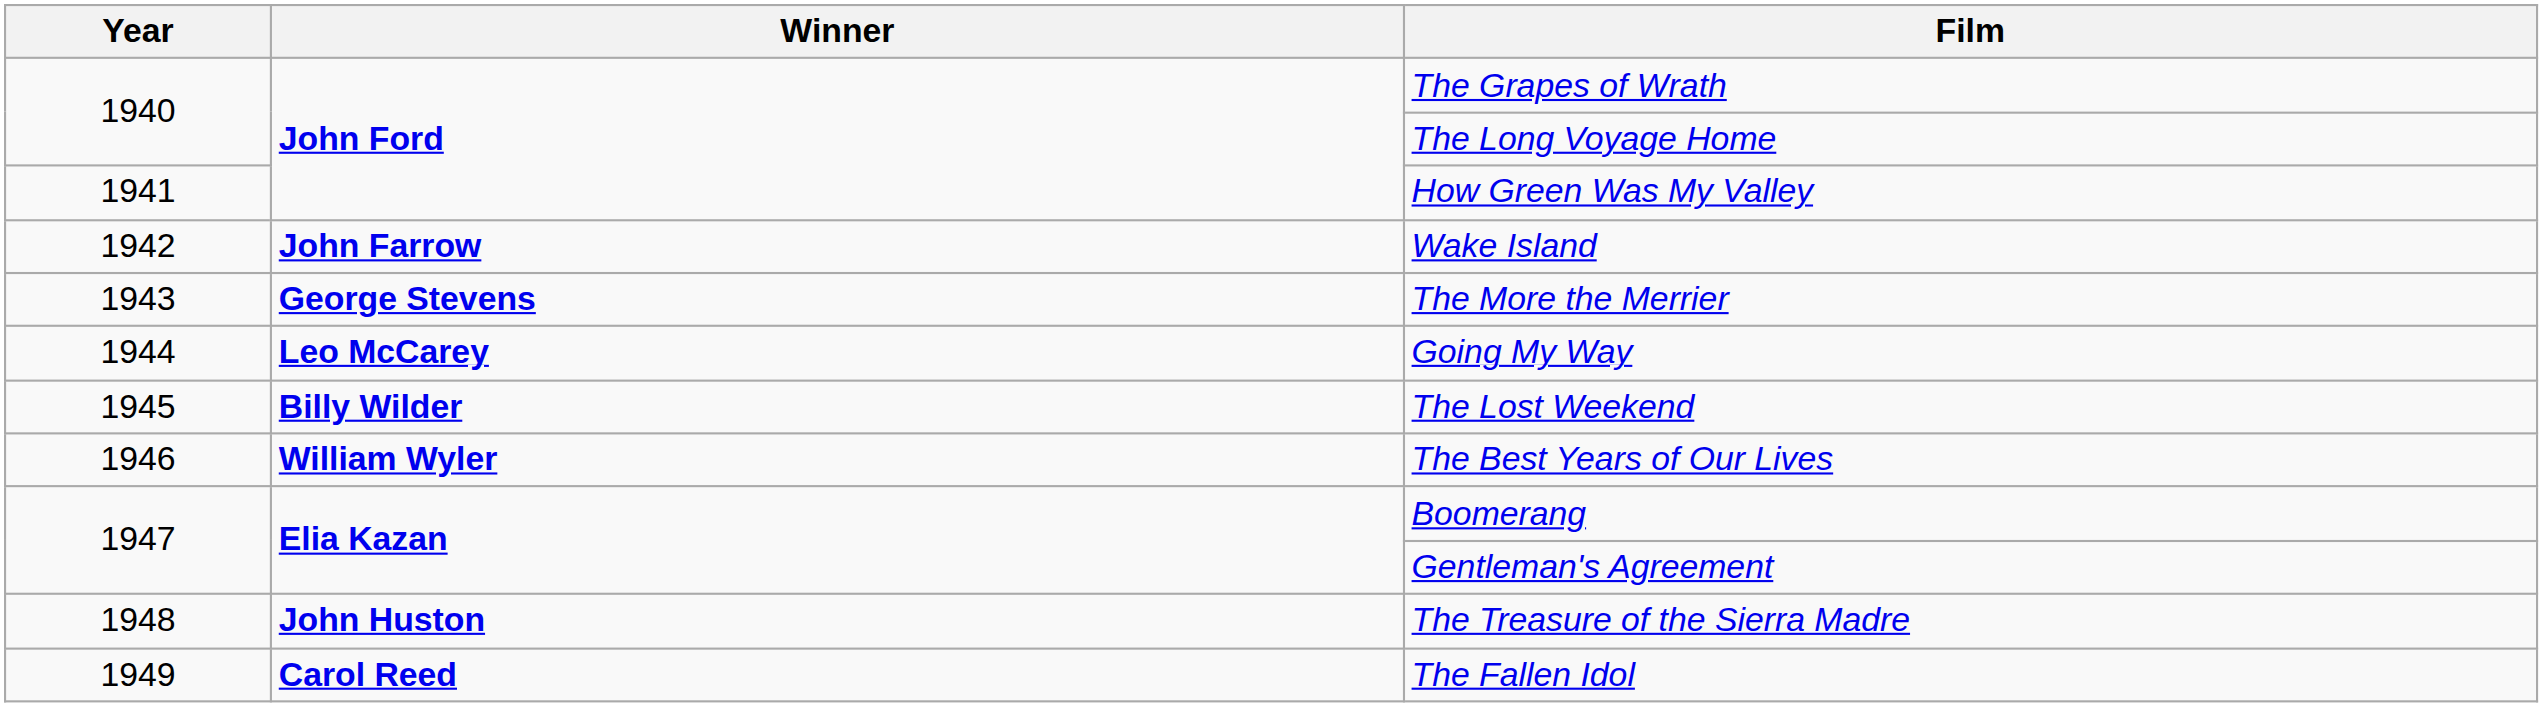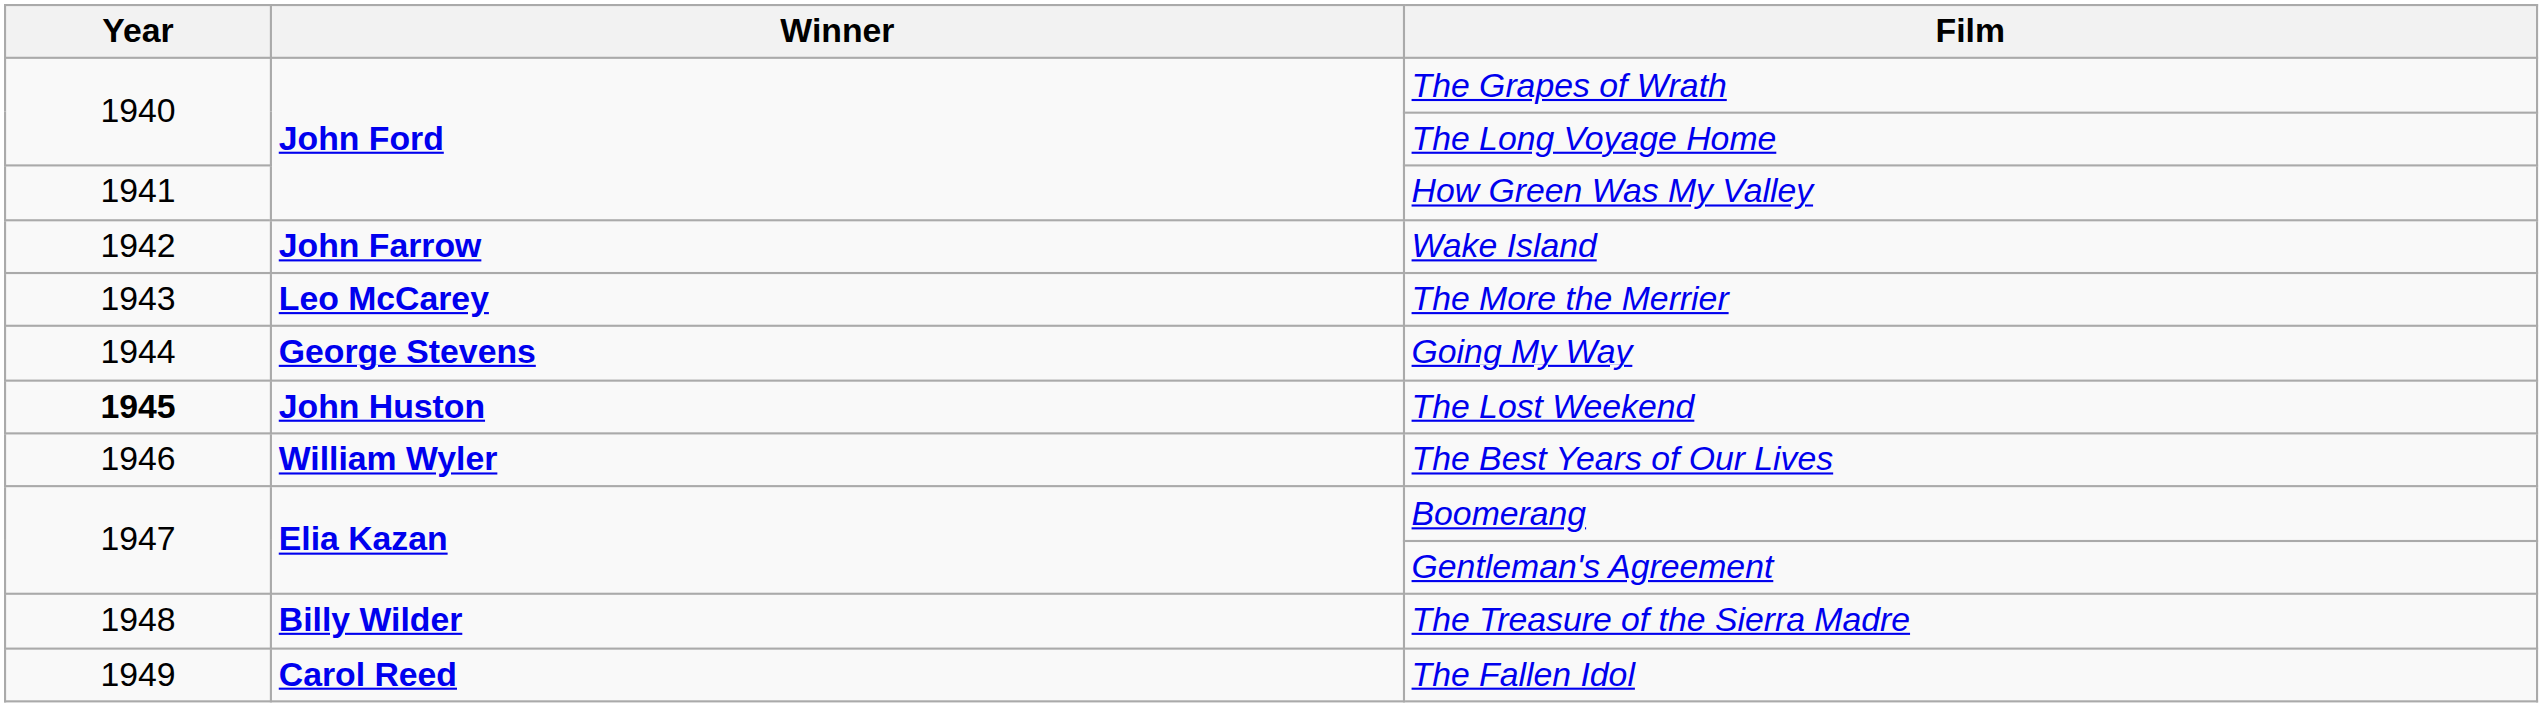The More the Merrier | Winner: George Stevens -> Leo McCarey
Going My Way | Winner: Leo McCarey -> George Stevens
The Lost Weekend | Year: normal -> bold
The Lost Weekend | Winner: Billy Wilder -> John Huston
The Treasure of the Sierra Madre | Winner: John Huston -> Billy Wilder
